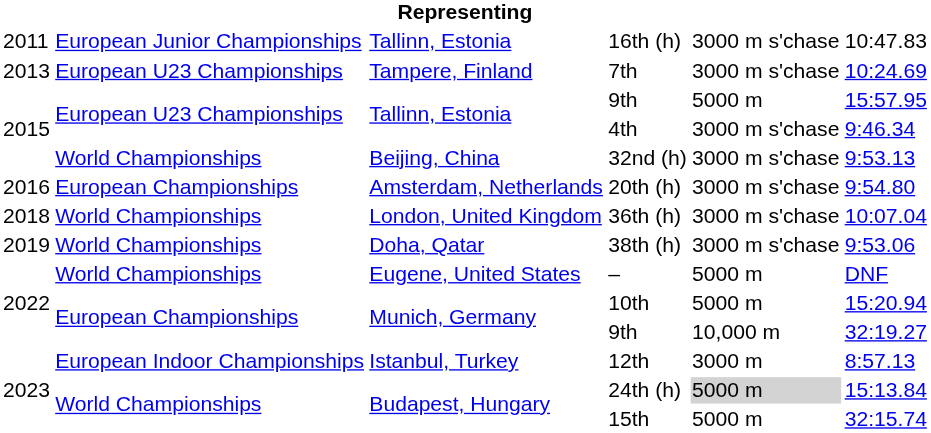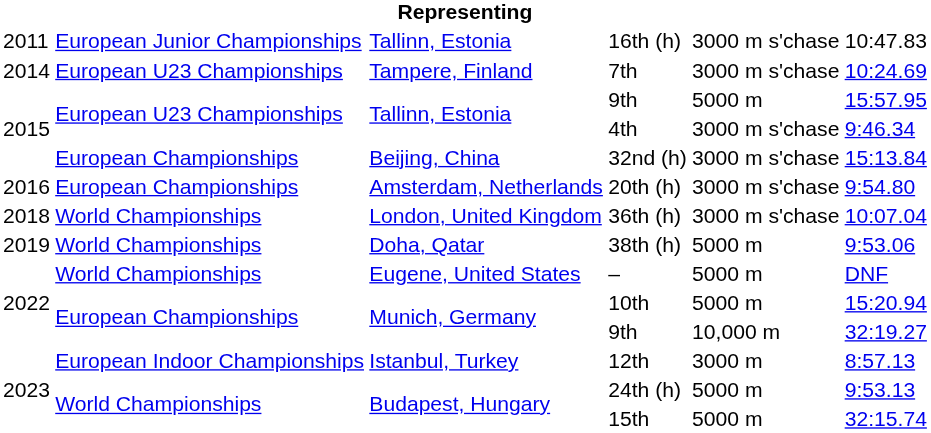7th | column 1: 2013 -> 2014
32nd (h) | column 2: World Championships -> European Championships
32nd (h) | column 6: 9:53.13 -> 15:13.84
38th (h) | column 5: 3000 m s'chase -> 5000 m
24th (h) | column 5: lightgrey background -> no background
24th (h) | column 6: 15:13.84 -> 9:53.13
